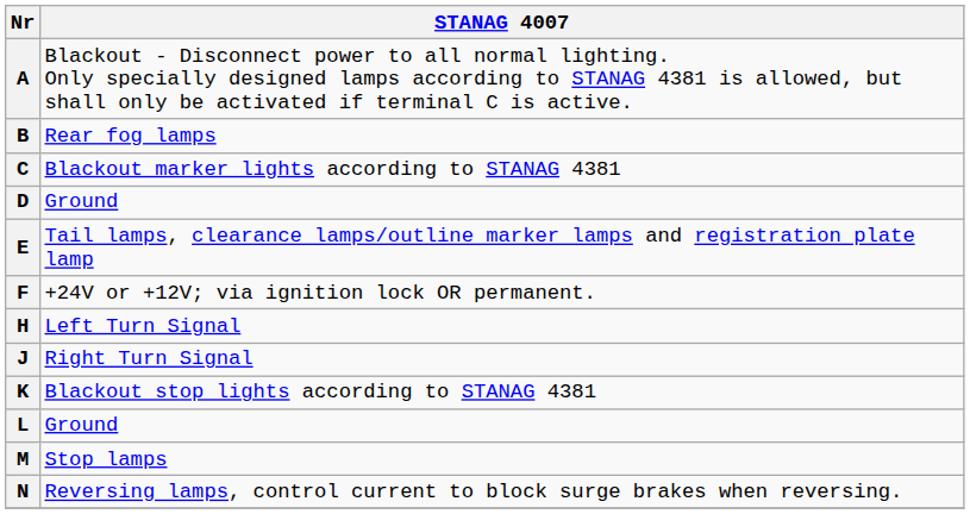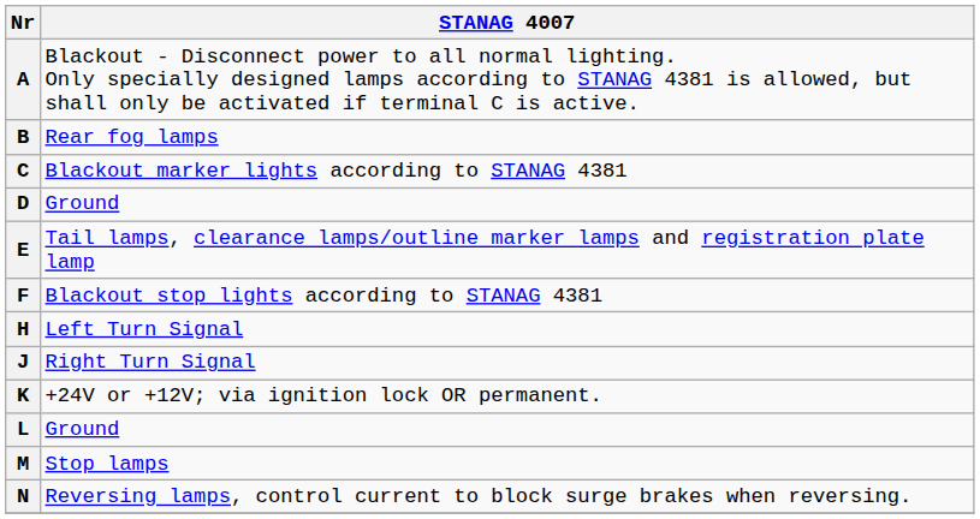F | STANAG 4007: +24V or +12V; via ignition lock OR permanent. -> Blackout stop lights according to STANAG 4381
K | STANAG 4007: Blackout stop lights according to STANAG 4381 -> +24V or +12V; via ignition lock OR permanent.
